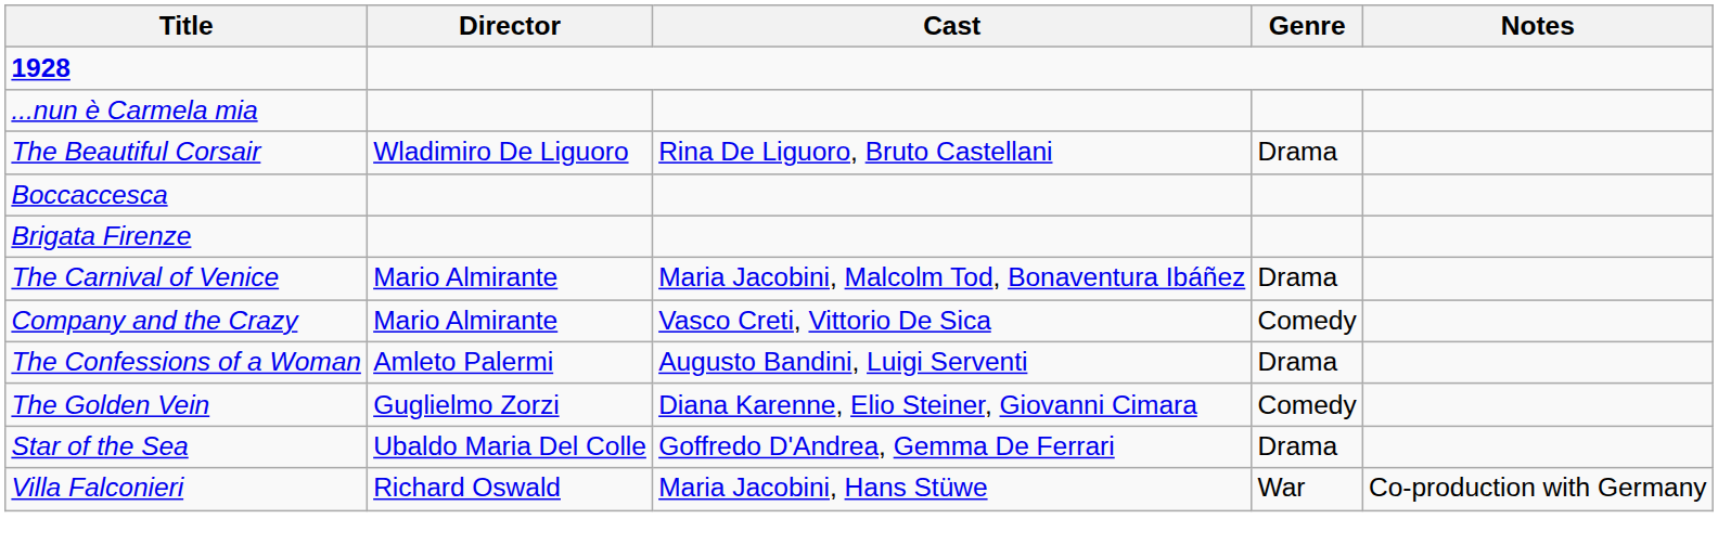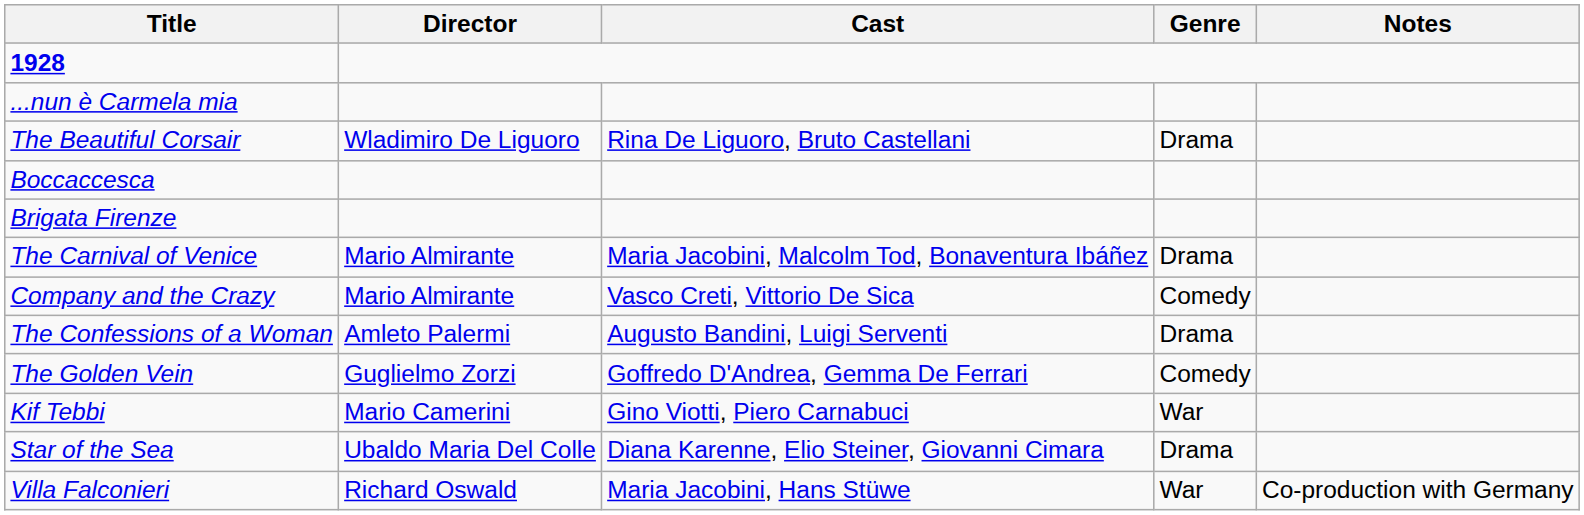The Golden Vein | Cast: Diana Karenne, Elio Steiner, Giovanni Cimara -> Goffredo D'Andrea, Gemma De Ferrari
+ row: Kif Tebbi | Mario Camerini | Gino Viotti, Piero Carnabuci | War
Star of the Sea | Cast: Goffredo D'Andrea, Gemma De Ferrari -> Diana Karenne, Elio Steiner, Giovanni Cimara
